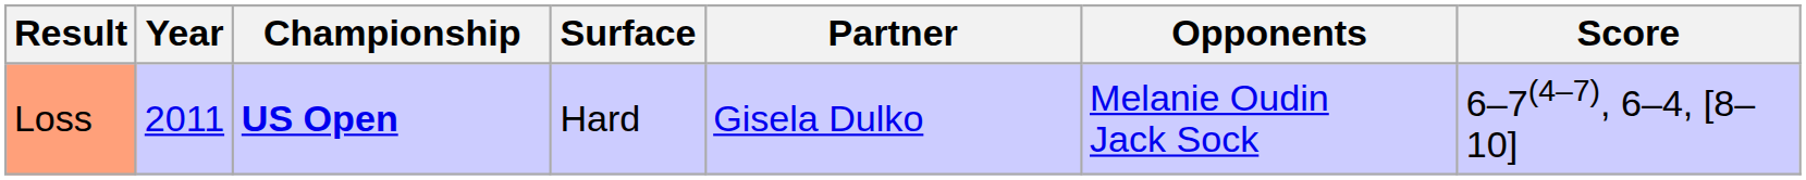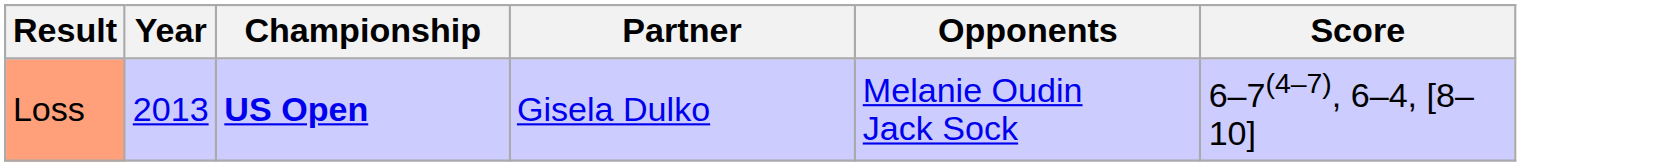- column: Surface | Hard
Loss | Year: 2011 -> 2013
